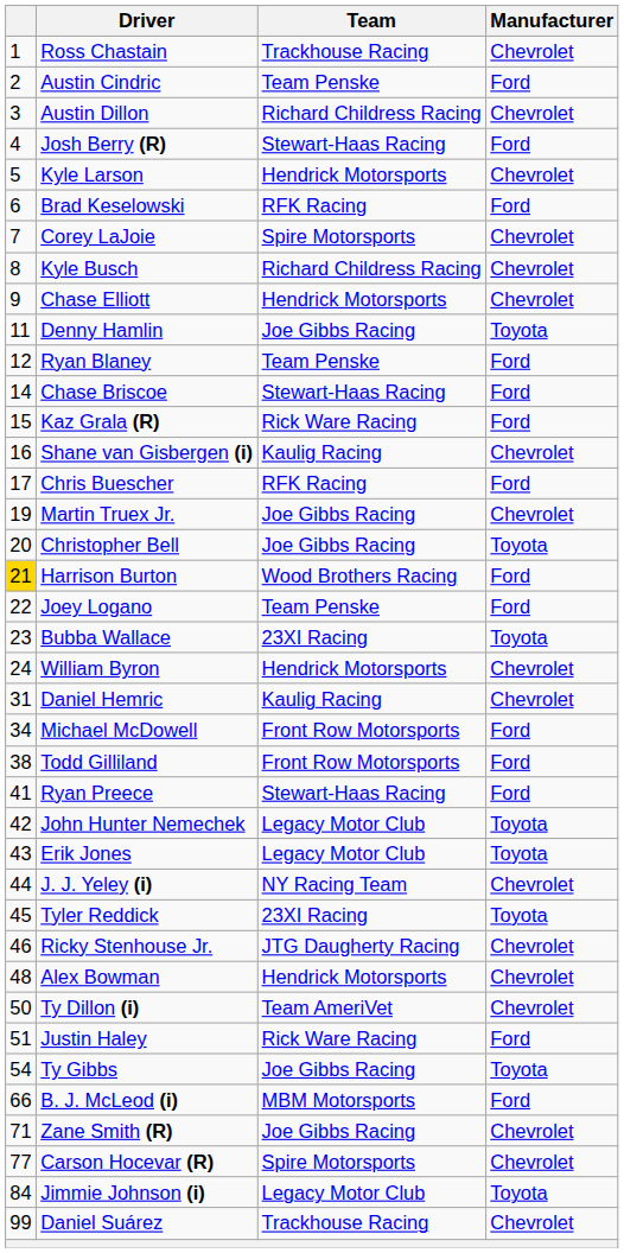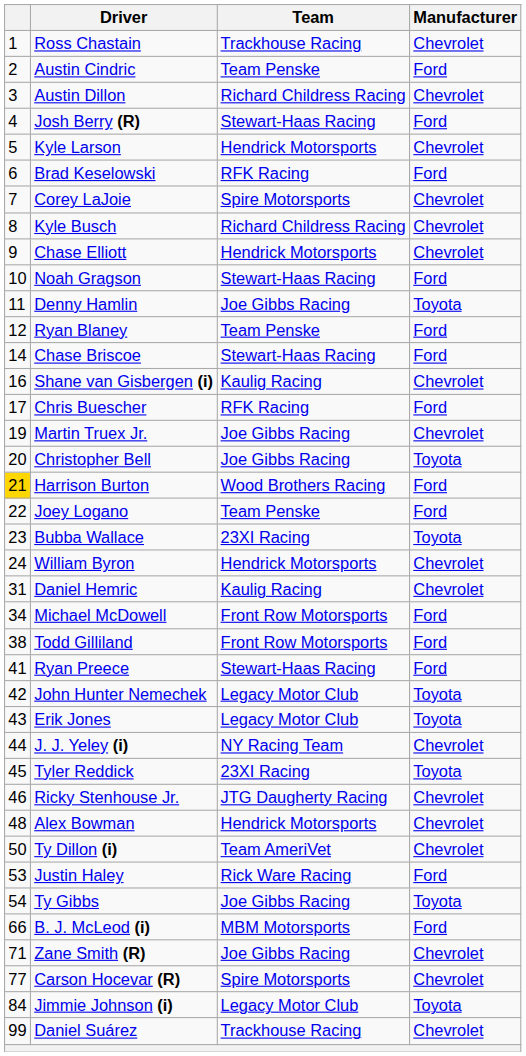+ row: 10 | Noah Gragson | Stewart-Haas Racing | Ford
- row: 15 | Kaz Grala (R) | Rick Ware Racing | Ford
Justin Haley | column 1: 51 -> 53
